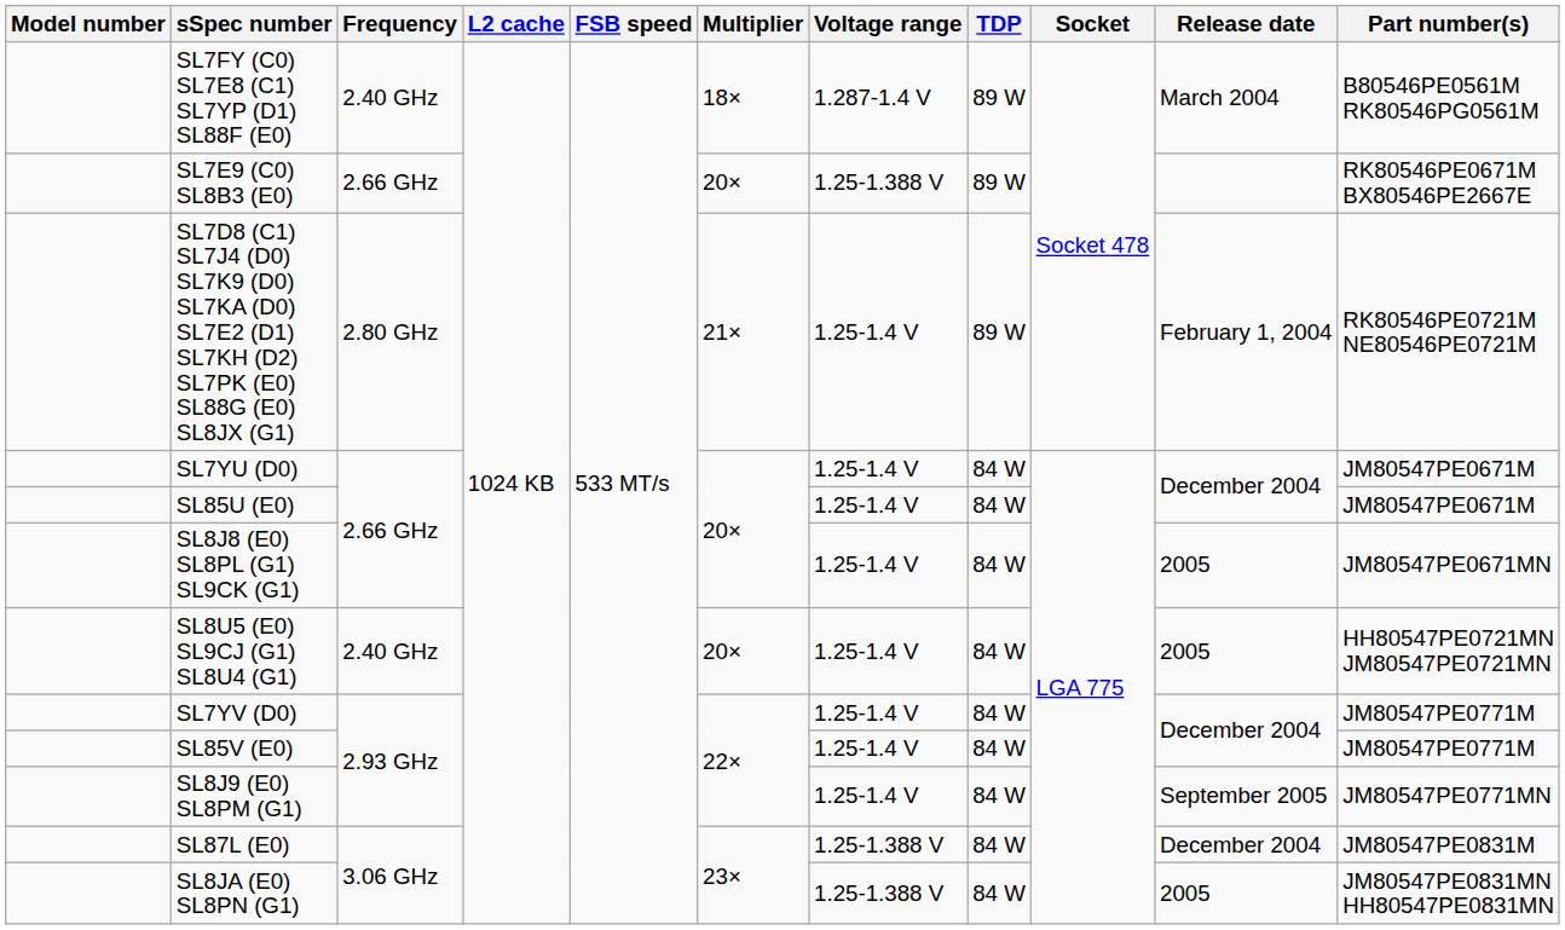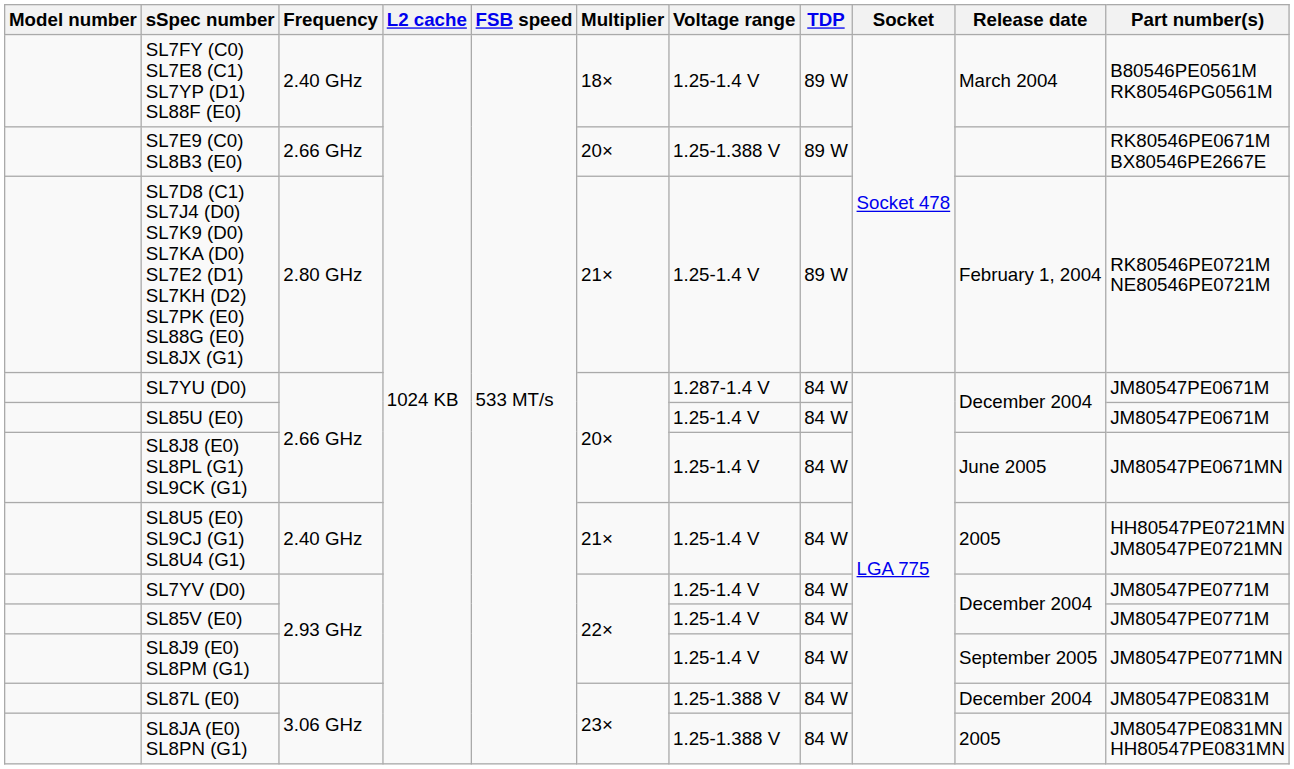SL7FY (C0) SL7E8 (C1) SL7YP (D1) SL88F (E0) | Voltage range: 1.287-1.4 V -> 1.25-1.4 V
SL7YU (D0) | Voltage range: 1.25-1.4 V -> 1.287-1.4 V
SL8J8 (E0) SL8PL (G1) SL9CK (G1) | Release date: 2005 -> June 2005
SL8U5 (E0) SL9CJ (G1) SL8U4 (G1) | Multiplier: 20× -> 21×
